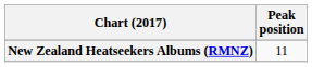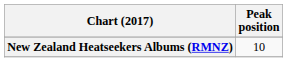New Zealand Heatseekers Albums (RMNZ) | Peak position: 11 -> 10
